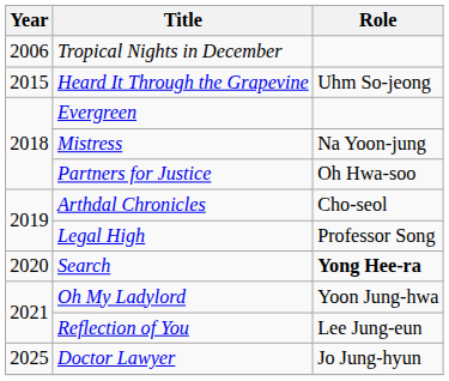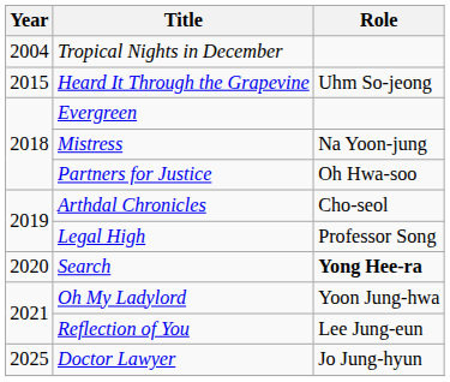Tropical Nights in December | Year: 2006 -> 2004
